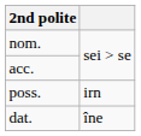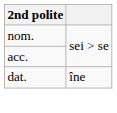- row: poss. | irn
